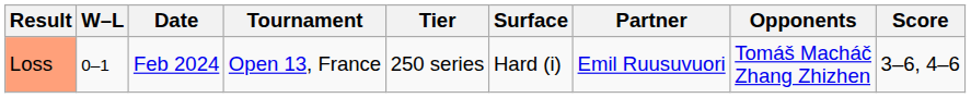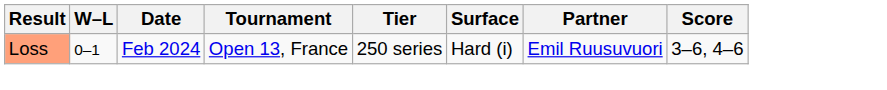- column: Opponents | Tomáš Macháč Zhang Zhizhen
